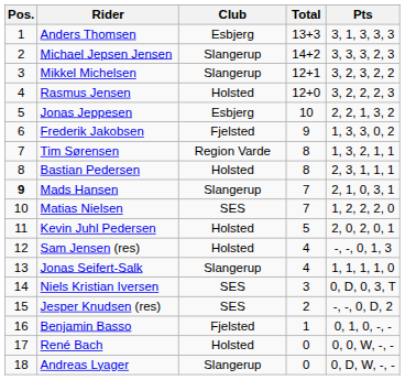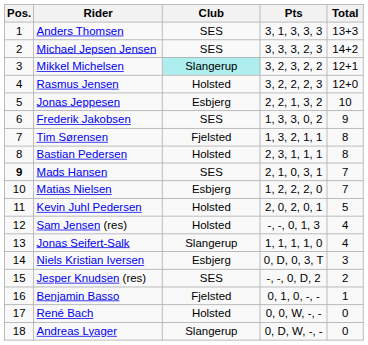columns swapped: Pts <-> Total
Anders Thomsen | Club: Esbjerg -> SES
Michael Jepsen Jensen | Club: Slangerup -> SES
Mikkel Michelsen | Club: no background -> paleturquoise background
Frederik Jakobsen | Club: Fjelsted -> SES
Tim Sørensen | Club: Region Varde -> Fjelsted
Mads Hansen | Club: Slangerup -> SES
Matias Nielsen | Club: SES -> Esbjerg
Niels Kristian Iversen | Club: SES -> Esbjerg
